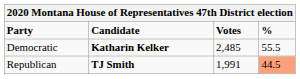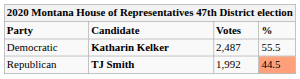Democratic | Votes: 2,485 -> 2,487
Republican | Votes: 1,991 -> 1,992
